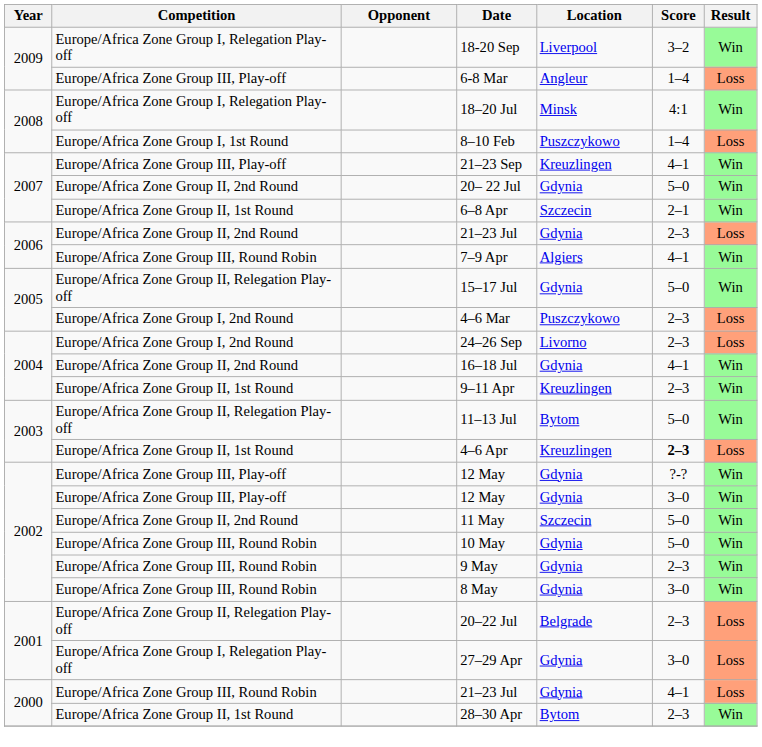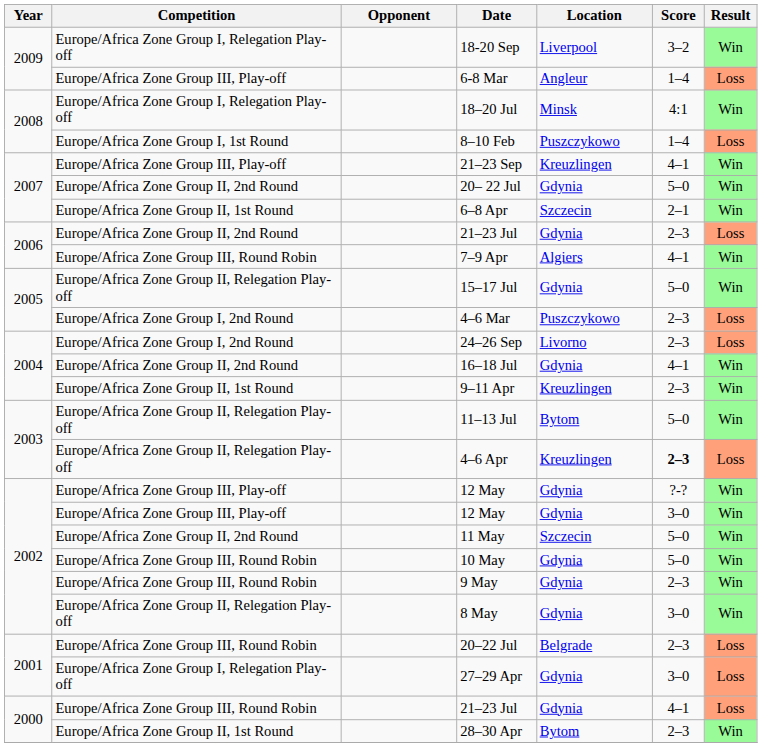4–6 Apr | Competition: Europe/Africa Zone Group II, 1st Round -> Europe/Africa Zone Group II, Relegation Play-off
8 May | Competition: Europe/Africa Zone Group III, Round Robin -> Europe/Africa Zone Group II, Relegation Play-off
20–22 Jul | Competition: Europe/Africa Zone Group II, Relegation Play-off -> Europe/Africa Zone Group III, Round Robin
